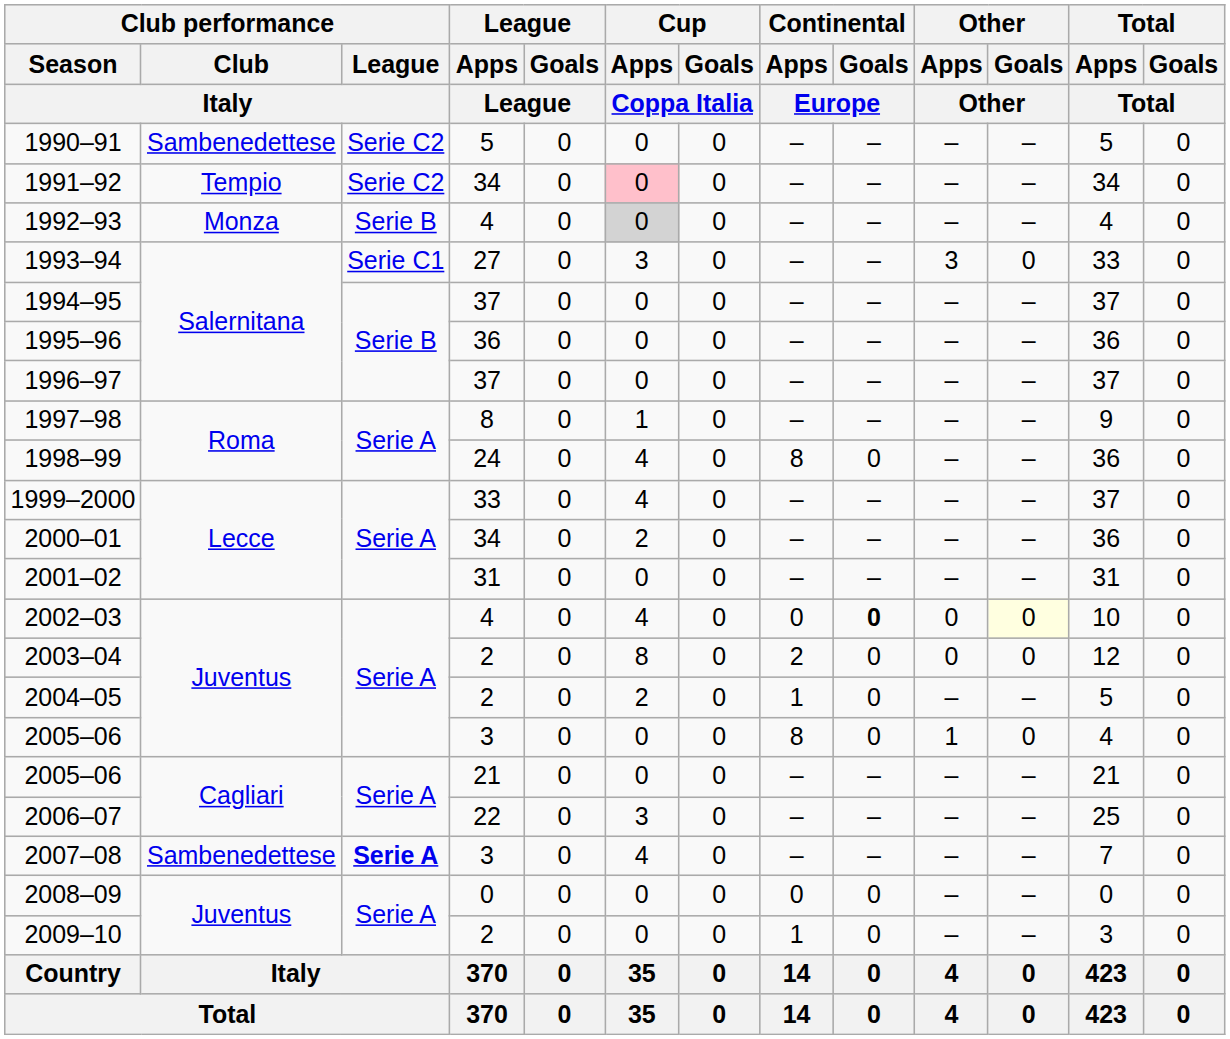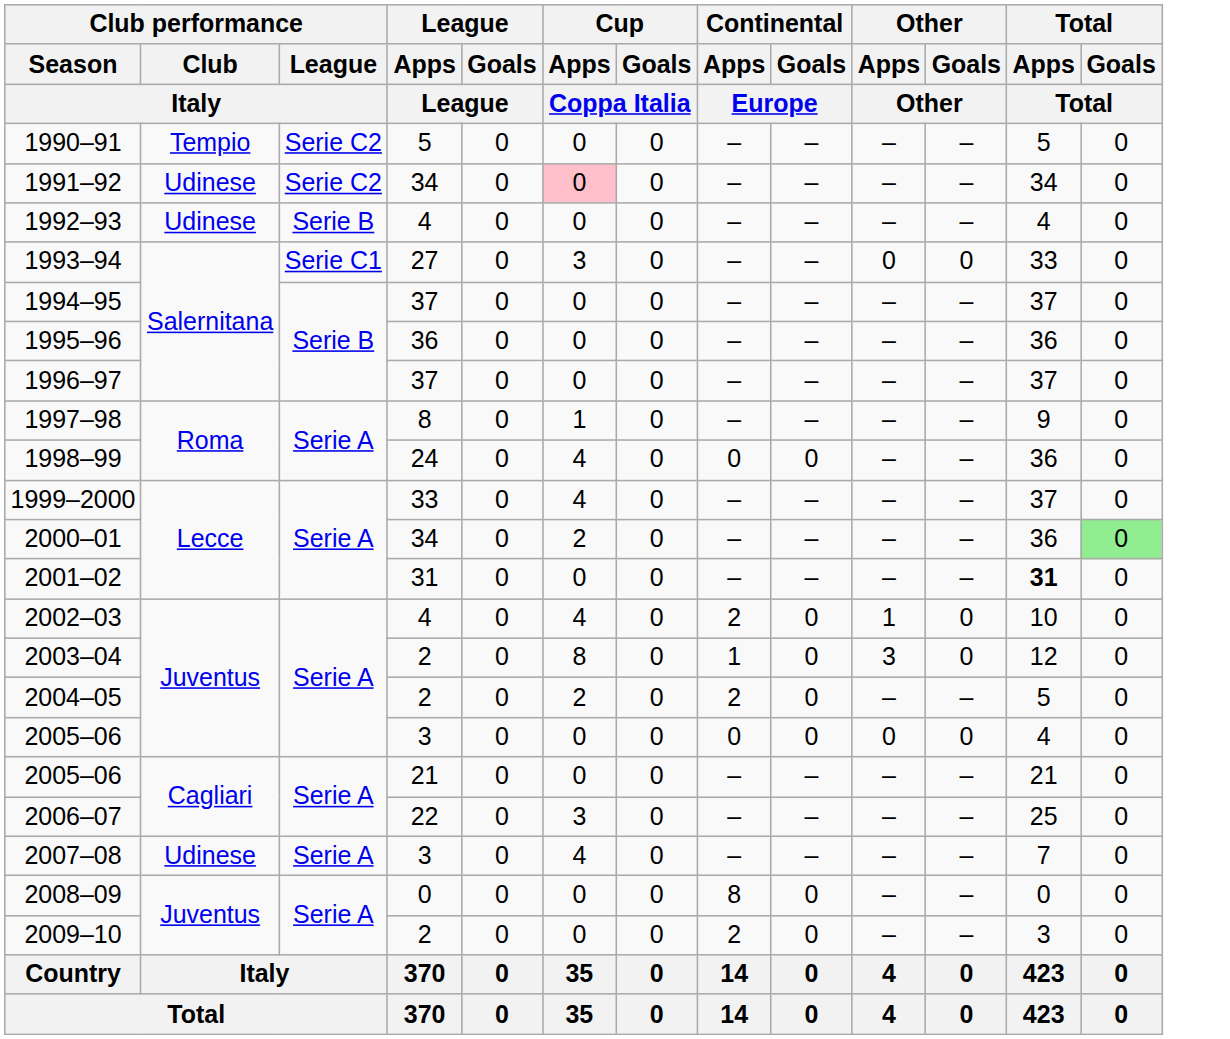1990–91 | Club performance / Club / Italy: Sambenedettese -> Tempio
1991–92 | Club performance / Club / Italy: Tempio -> Udinese
1992–93 | Club performance / Club / Italy: Monza -> Udinese
1992–93 | Cup / Apps / Coppa Italia: lightgrey background -> no background
1993–94 | Other / Apps / Other: 3 -> 0
1998–99 | Continental / Apps / Europe: 8 -> 0
2000–01 | Total / Goals / Total: no background -> lightgreen background
2001–02 | Total / Apps / Total: normal -> bold
2002–03 | Continental / Apps / Europe: 0 -> 2
2002–03 | Continental / Goals / Europe: bold -> normal
2002–03 | Other / Apps / Other: 0 -> 1
2002–03 | Other / Goals / Other: lightyellow background -> no background
2003–04 | Continental / Apps / Europe: 2 -> 1
2003–04 | Other / Apps / Other: 0 -> 3
2004–05 | Continental / Apps / Europe: 1 -> 2
2005–06 / 3 | Continental / Apps / Europe: 8 -> 0
2005–06 / 3 | Other / Apps / Other: 1 -> 0
2007–08 | Club performance / Club / Italy: Sambenedettese -> Udinese
2007–08 | Club performance / League / Italy: bold -> normal
2008–09 | Continental / Apps / Europe: 0 -> 8
2009–10 | Continental / Apps / Europe: 1 -> 2
